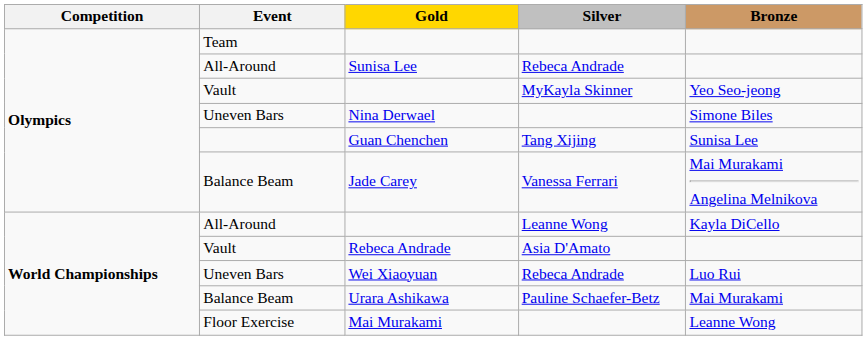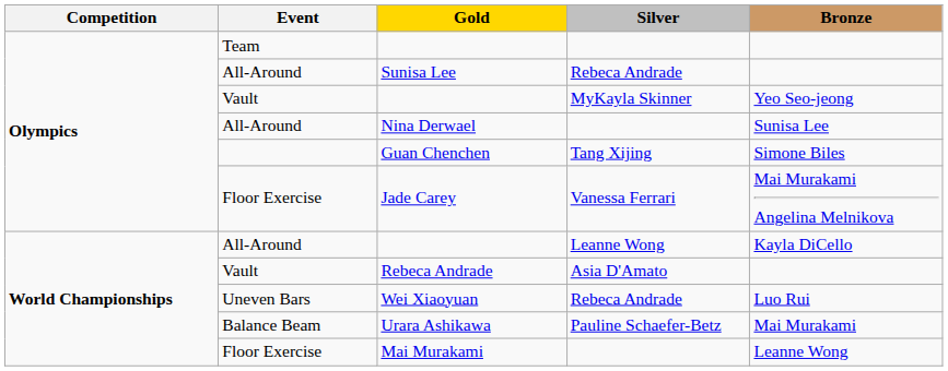Nina Derwael | Event: Uneven Bars -> All-Around
Nina Derwael | Bronze: Simone Biles -> Sunisa Lee
Guan Chenchen | Bronze: Sunisa Lee -> Simone Biles
Jade Carey | Event: Balance Beam -> Floor Exercise
